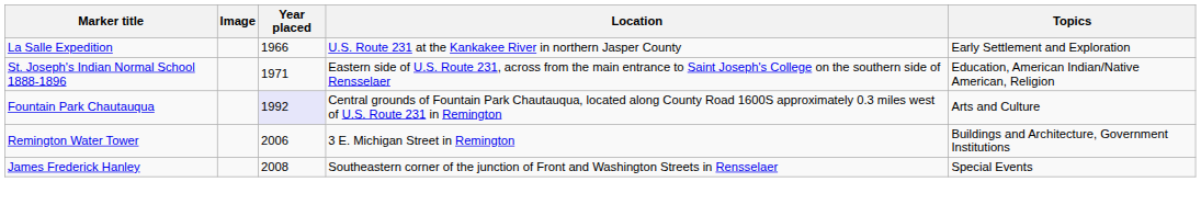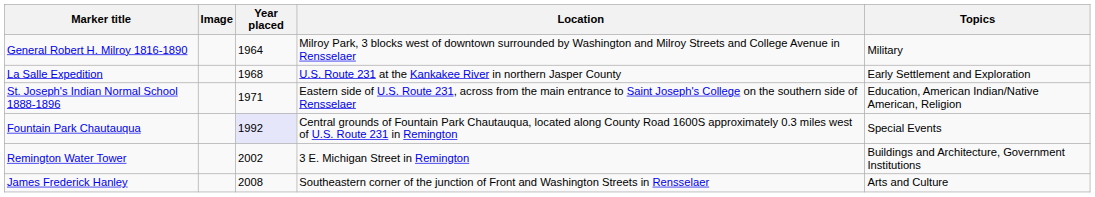+ row: General Robert H. Milroy 1816-1890 | 1964 | Milroy Park, 3 blocks west of downtown surrounded by Washington and Milroy Streets and College Avenue in Rensselaer | Military
La Salle Expedition | Year placed: 1966 -> 1968
Fountain Park Chautauqua | Topics: Arts and Culture -> Special Events
Remington Water Tower | Year placed: 2006 -> 2002
James Frederick Hanley | Topics: Special Events -> Arts and Culture
